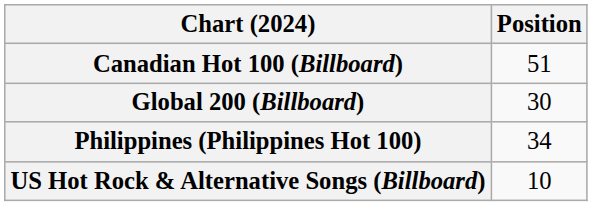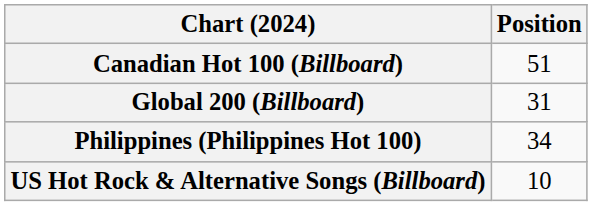Global 200 (Billboard) | Position: 30 -> 31
